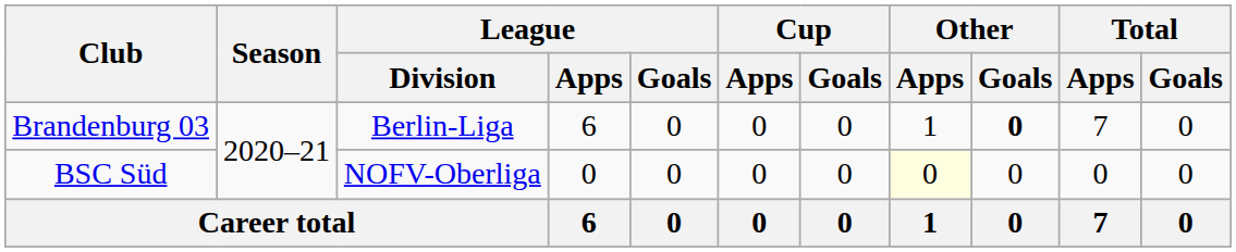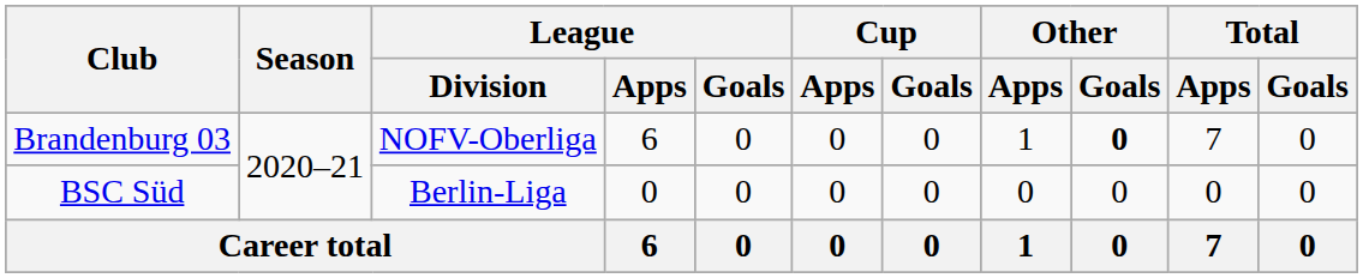Brandenburg 03 | League / Division: Berlin-Liga -> NOFV-Oberliga
BSC Süd | League / Division: NOFV-Oberliga -> Berlin-Liga
BSC Süd | Other / Apps: lightyellow background -> no background
